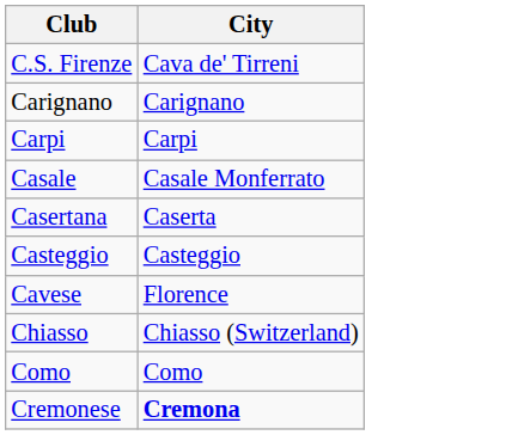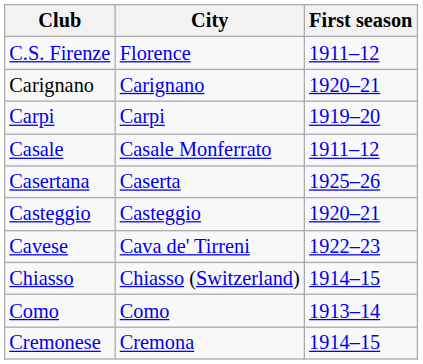+ column: First season | 1911–12 | 1920–21 | 1919–20 | 1911–12 | 1925–26 | 1920–21 | 1922–23 | 1914–15 | 1913–14 | 1914–15
C.S. Firenze | City: Cava de' Tirreni -> Florence
Cavese | City: Florence -> Cava de' Tirreni
Cremonese | City: bold -> normal
